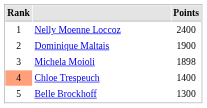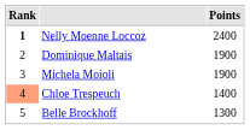Nelly Moenne Loccoz | Rank: normal -> bold
Michela Moioli | Points: 1898 -> 1900
